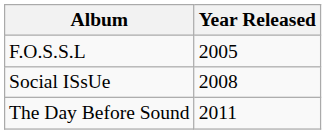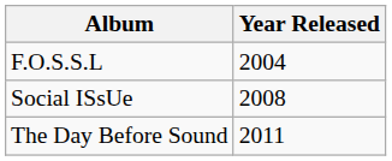F.O.S.S.L | Year Released: 2005 -> 2004
